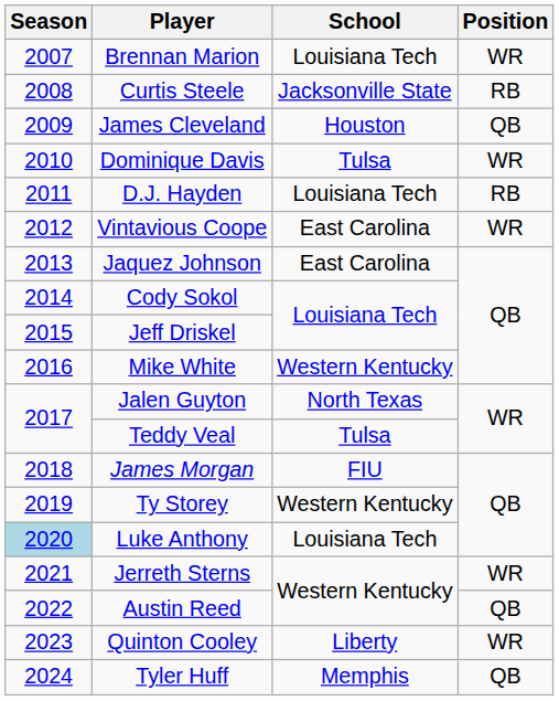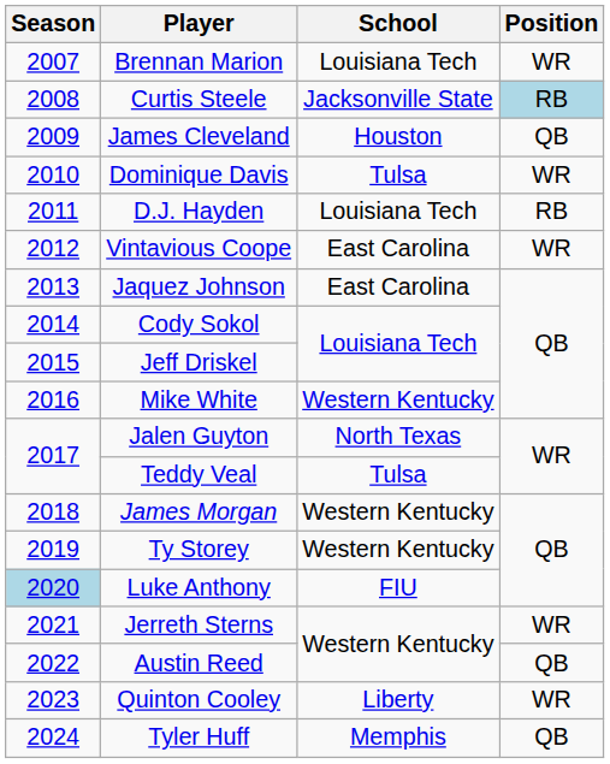Curtis Steele | Position: no background -> lightblue background
James Morgan | School: FIU -> Western Kentucky
Luke Anthony | School: Louisiana Tech -> FIU
